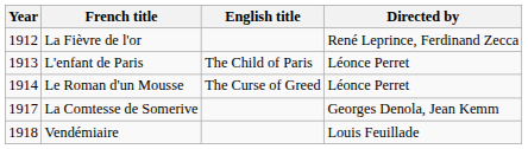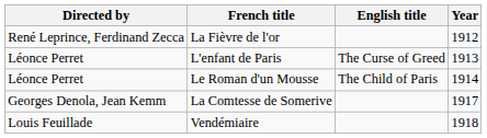columns swapped: Year <-> Directed by
L'enfant de Paris | English title: The Child of Paris -> The Curse of Greed
Le Roman d'un Mousse | English title: The Curse of Greed -> The Child of Paris
